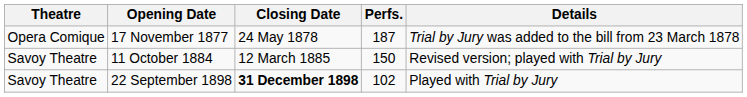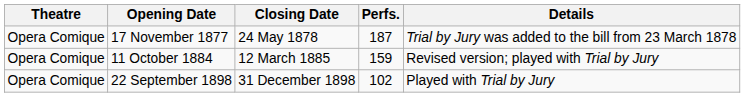11 October 1884 | Theatre: Savoy Theatre -> Opera Comique
11 October 1884 | Perfs.: 150 -> 159
22 September 1898 | Theatre: Savoy Theatre -> Opera Comique
22 September 1898 | Closing Date: bold -> normal
